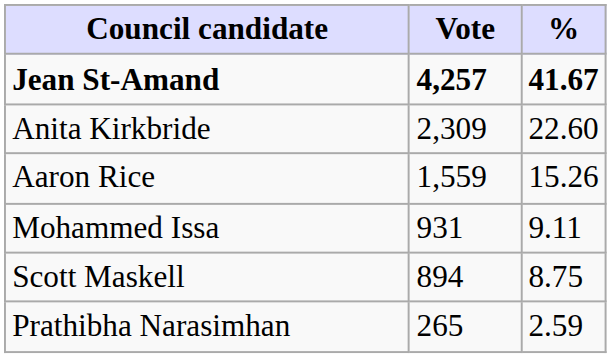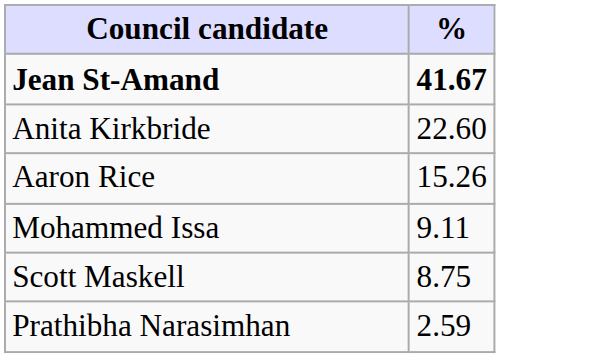- column: Vote | 4,257 | 2,309 | 1,559 | 931 | 894 | 265
